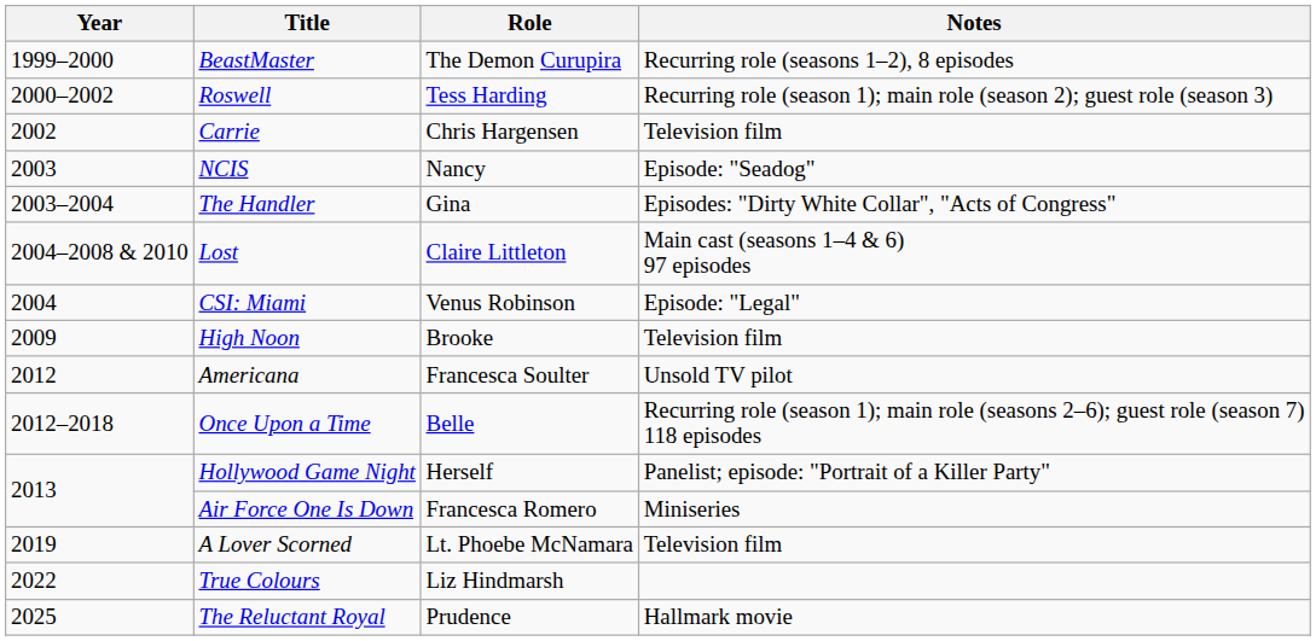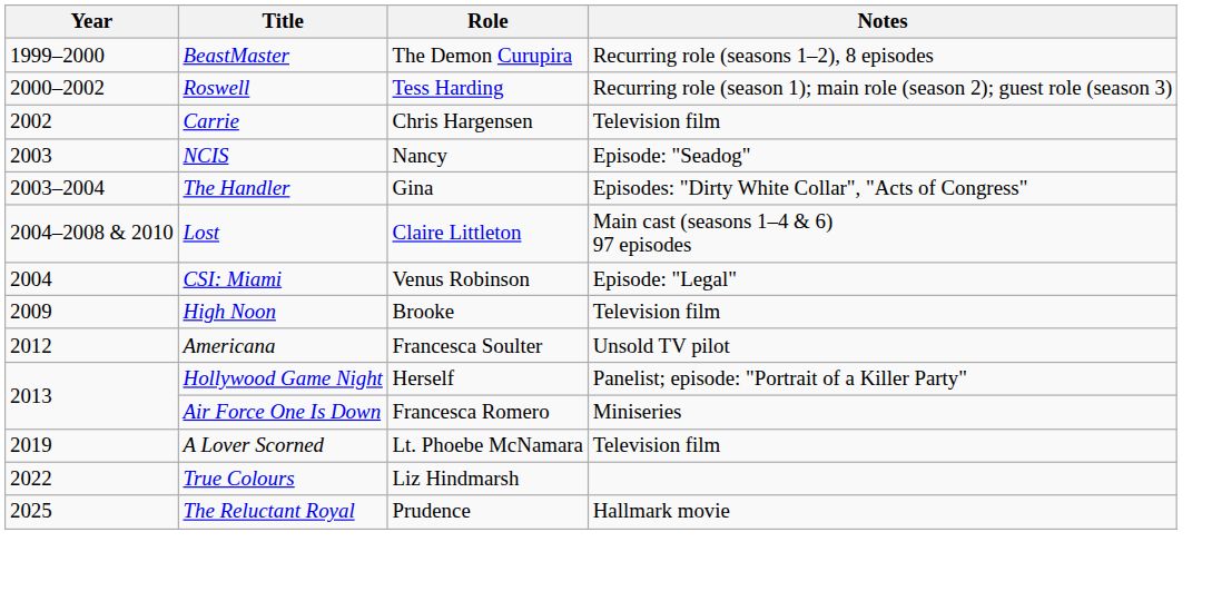- row: 2012–2018 | Once Upon a Time | Belle | Recurring role (season 1); main role (seasons 2–6); guest role (season 7) 118 episodes
